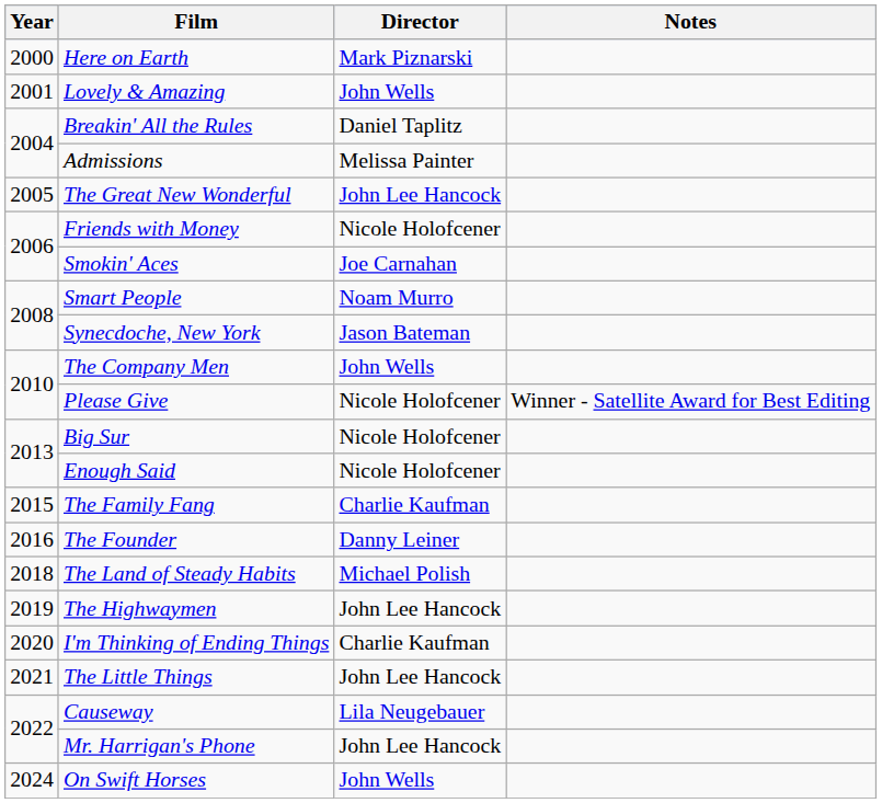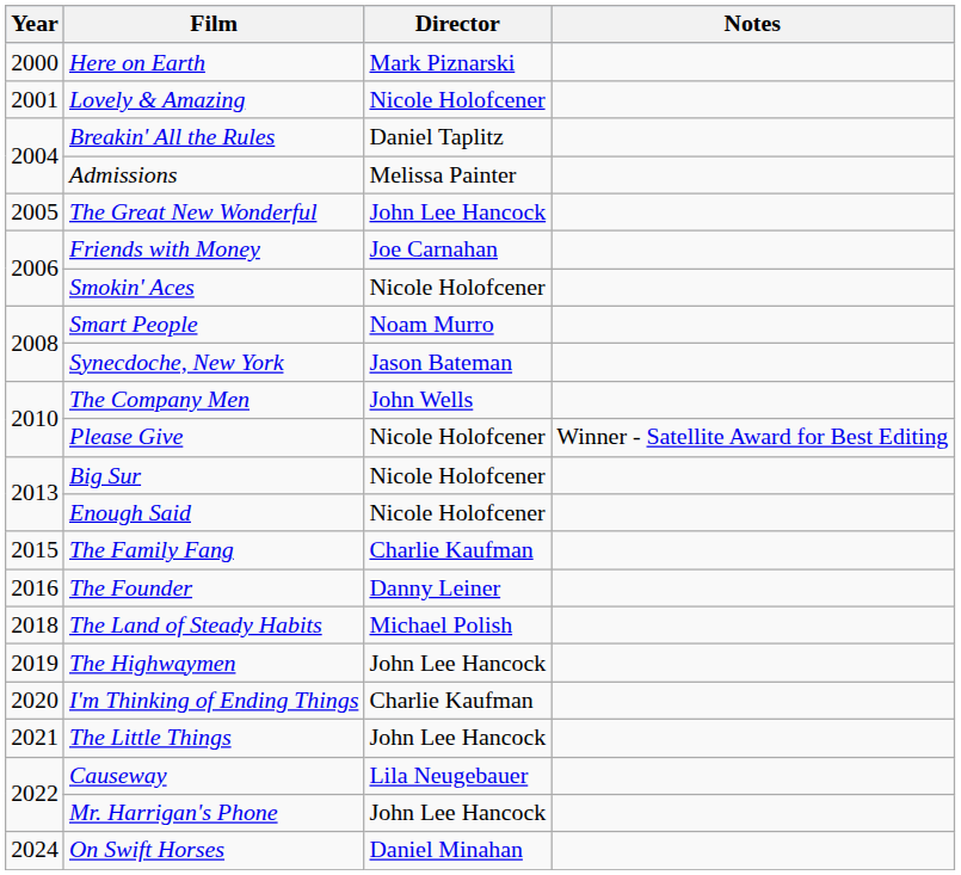Lovely & Amazing | Director: John Wells -> Nicole Holofcener
Friends with Money | Director: Nicole Holofcener -> Joe Carnahan
Smokin' Aces | Director: Joe Carnahan -> Nicole Holofcener
On Swift Horses | Director: John Wells -> Daniel Minahan
